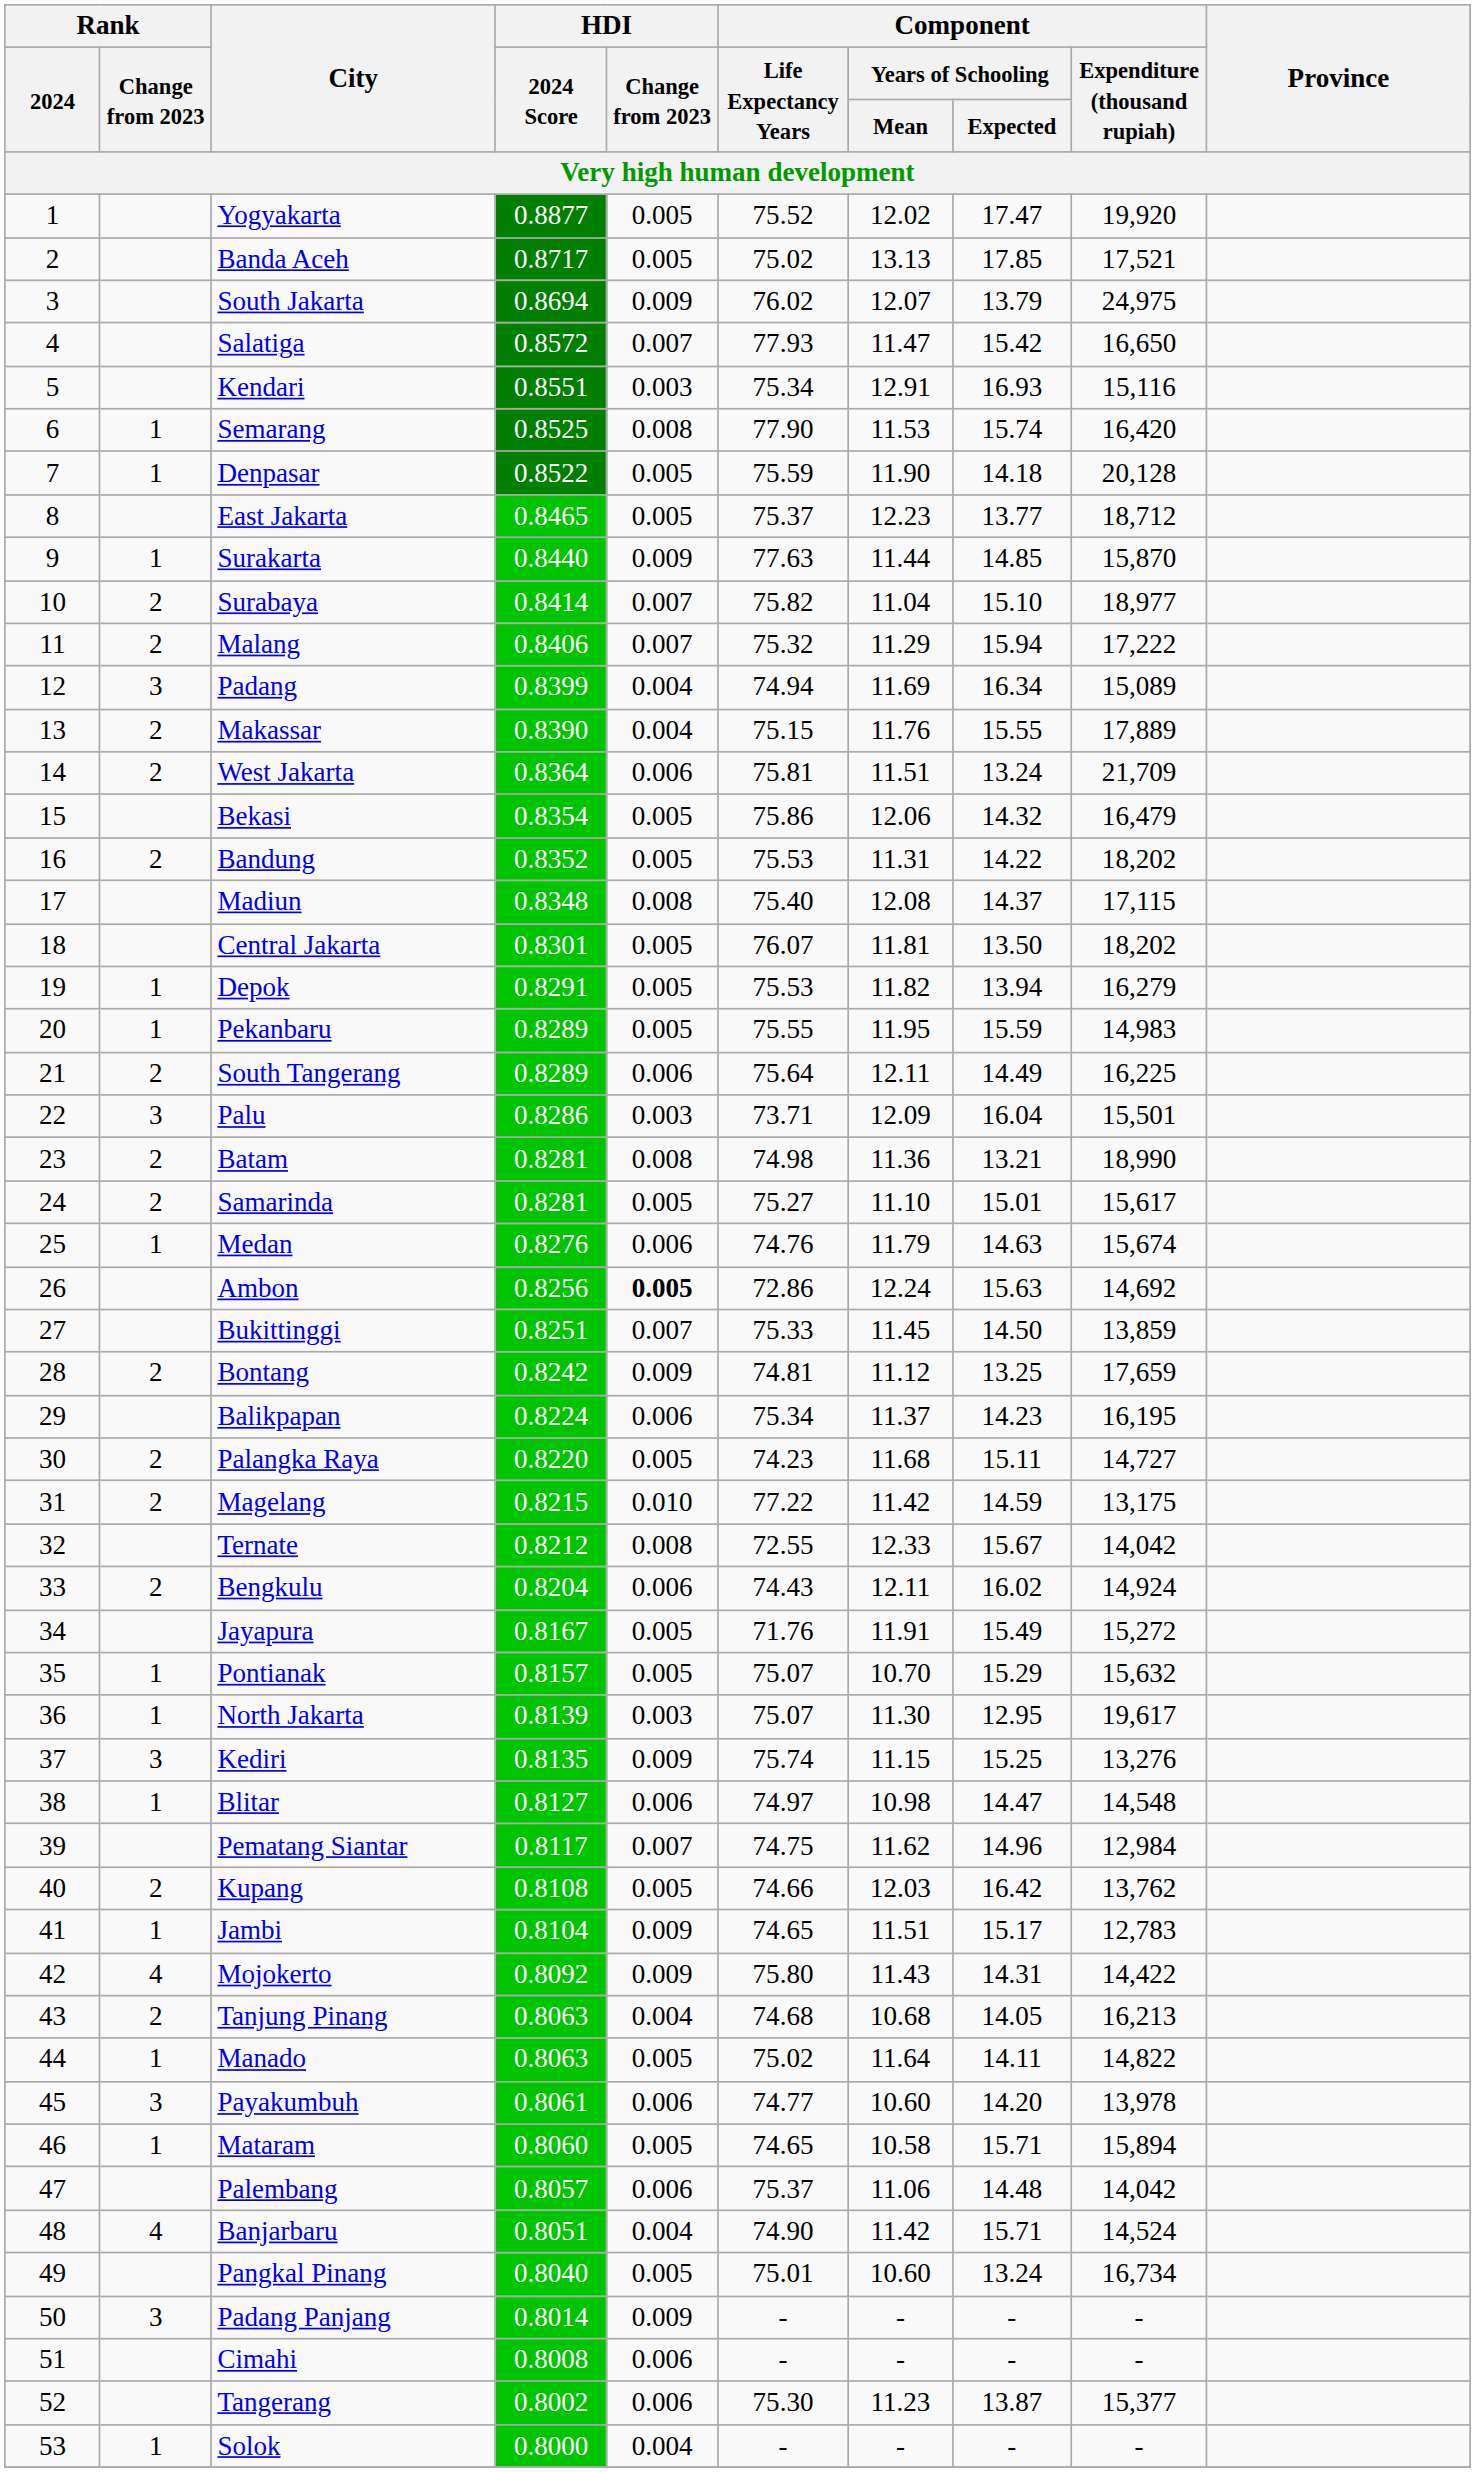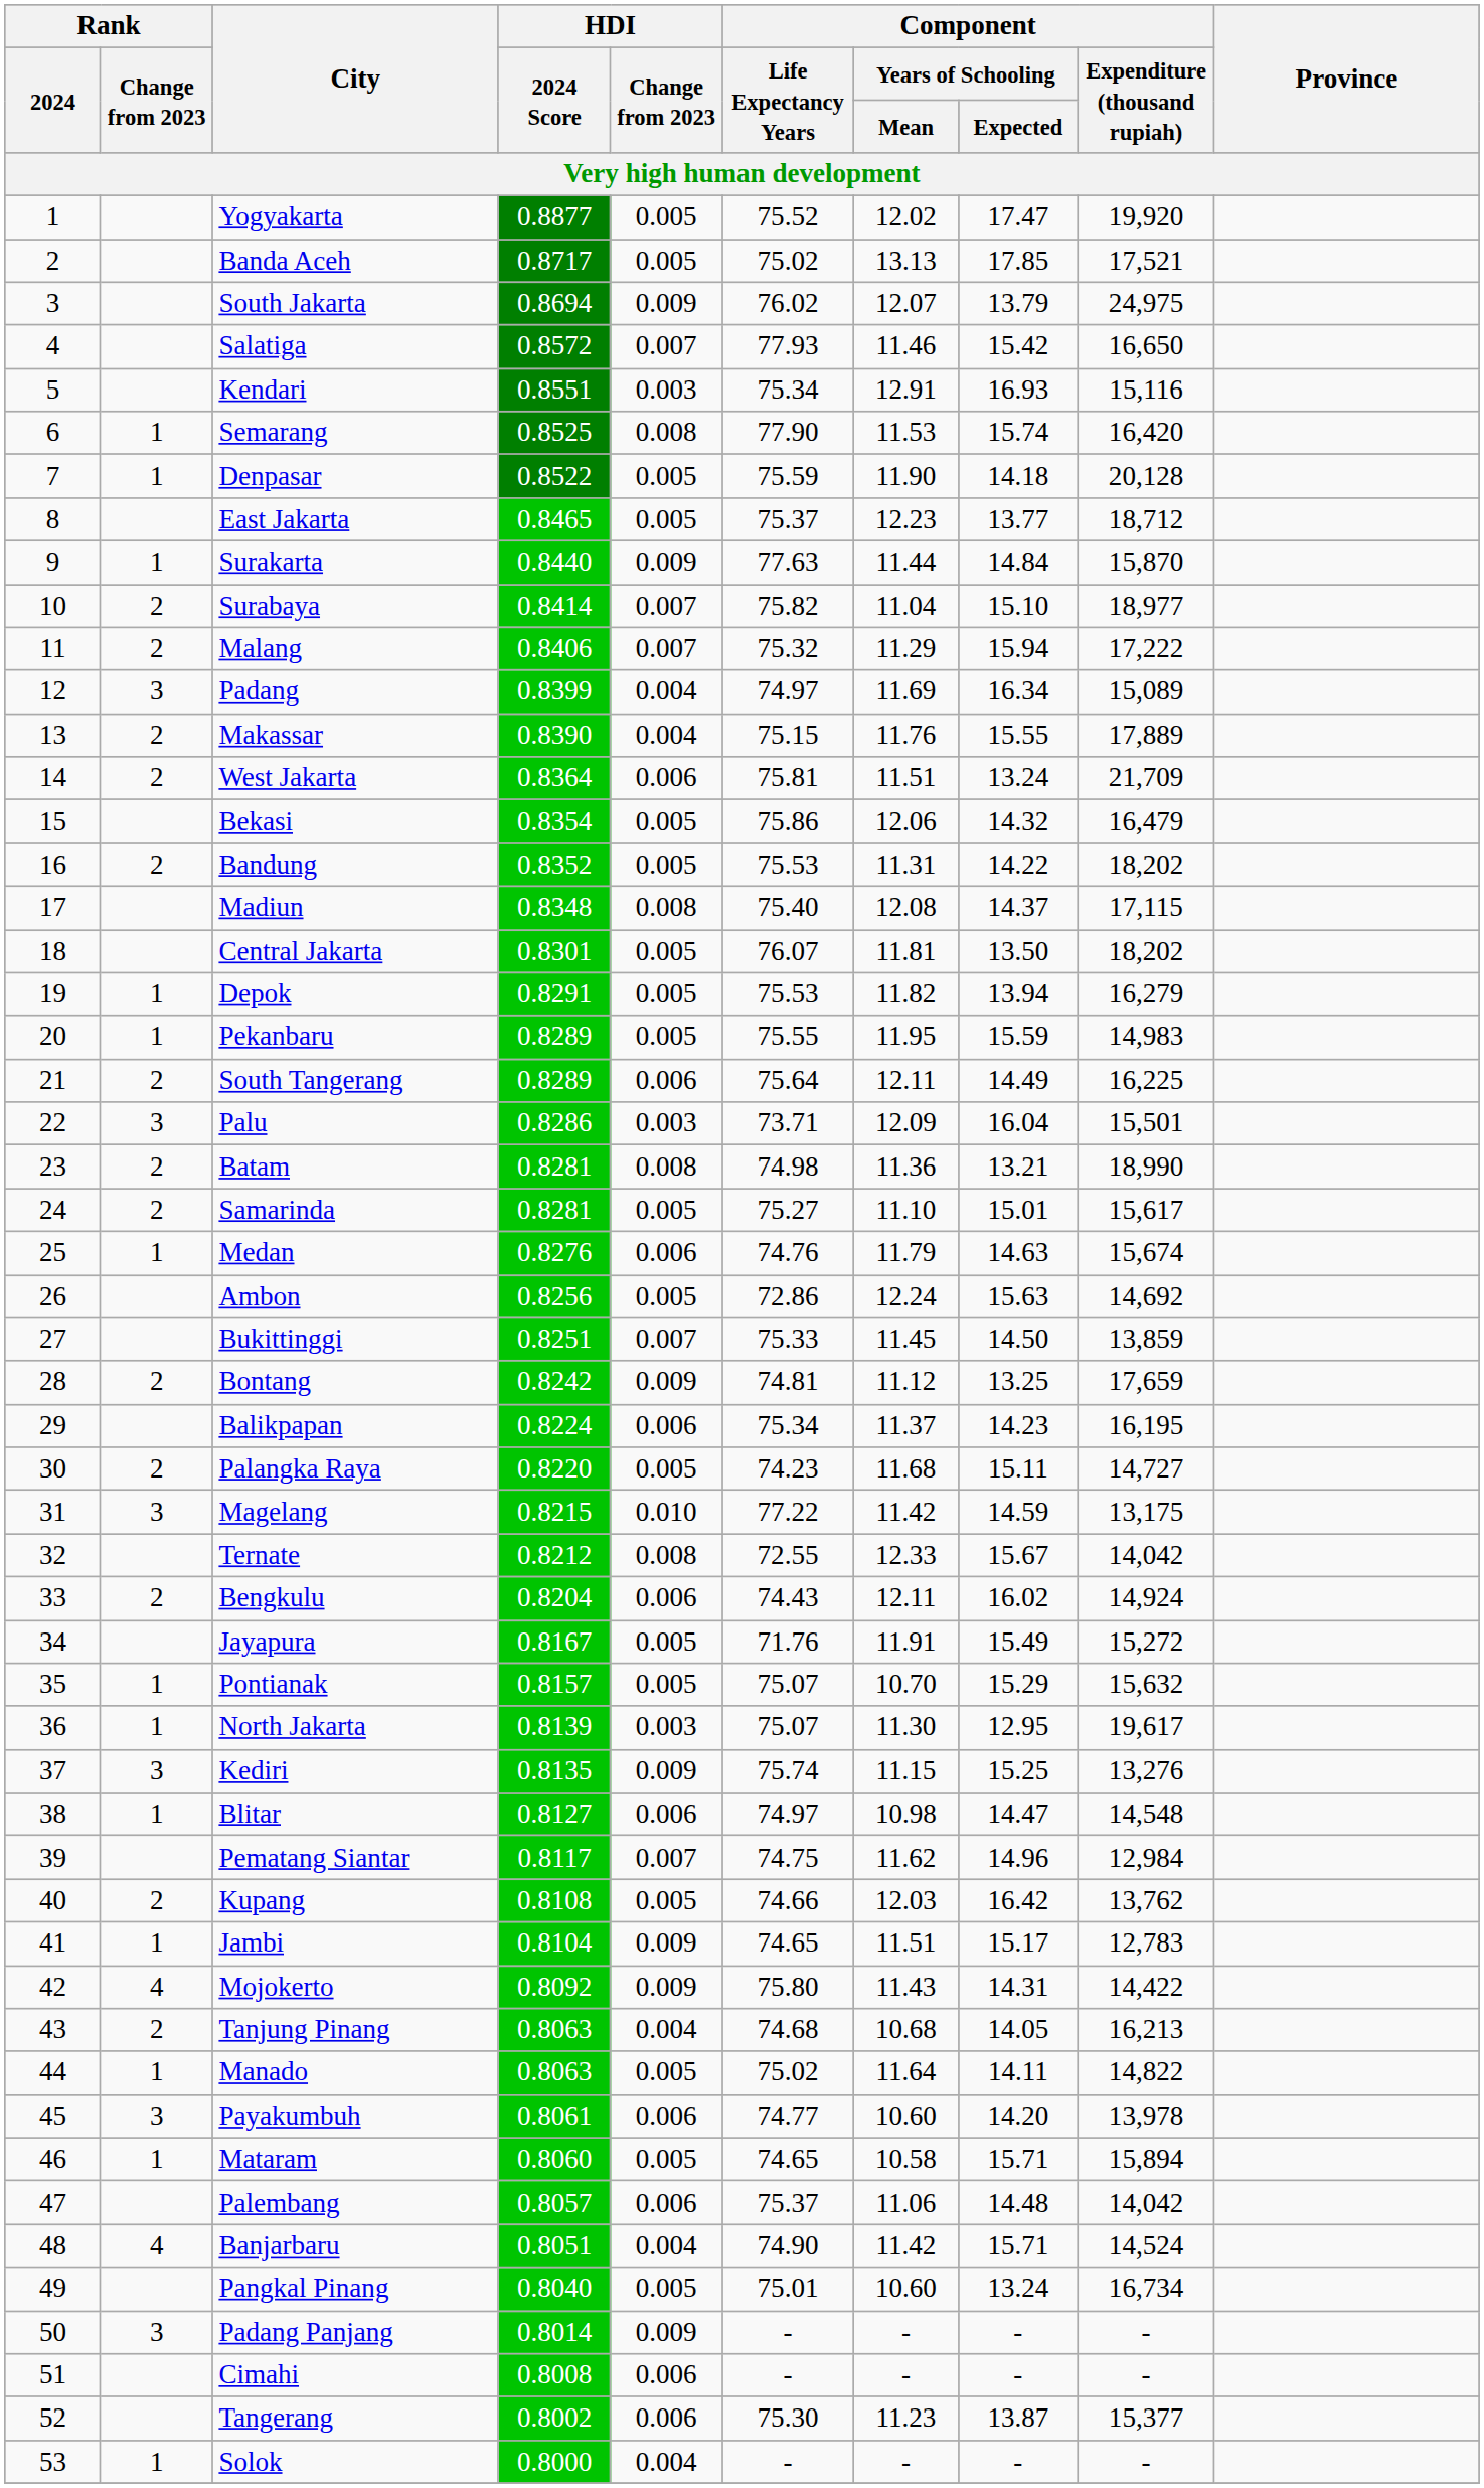Salatiga | Component / Years of Schooling / Mean: 11.47 -> 11.46
Surakarta | Component / Years of Schooling / Expected: 14.85 -> 14.84
Padang | Component / Life Expectancy Years: 74.94 -> 74.97
Ambon | HDI / Change from 2023: bold -> normal
Magelang | Rank / Change from 2023: 2 -> 3
